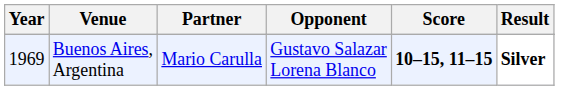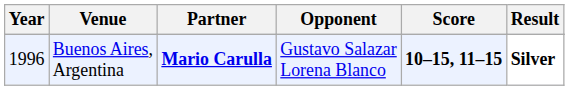Buenos Aires, Argentina | Year: 1969 -> 1996
Buenos Aires, Argentina | Partner: normal -> bold
